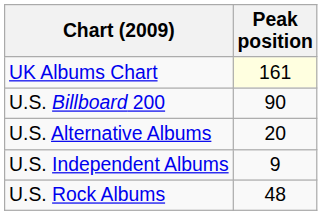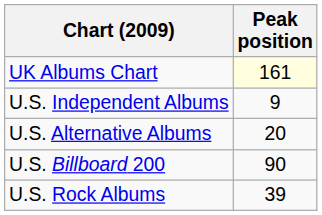rows swapped: U.S. Billboard 200 <-> U.S. Independent Albums
U.S. Rock Albums | Peak position: 48 -> 39
